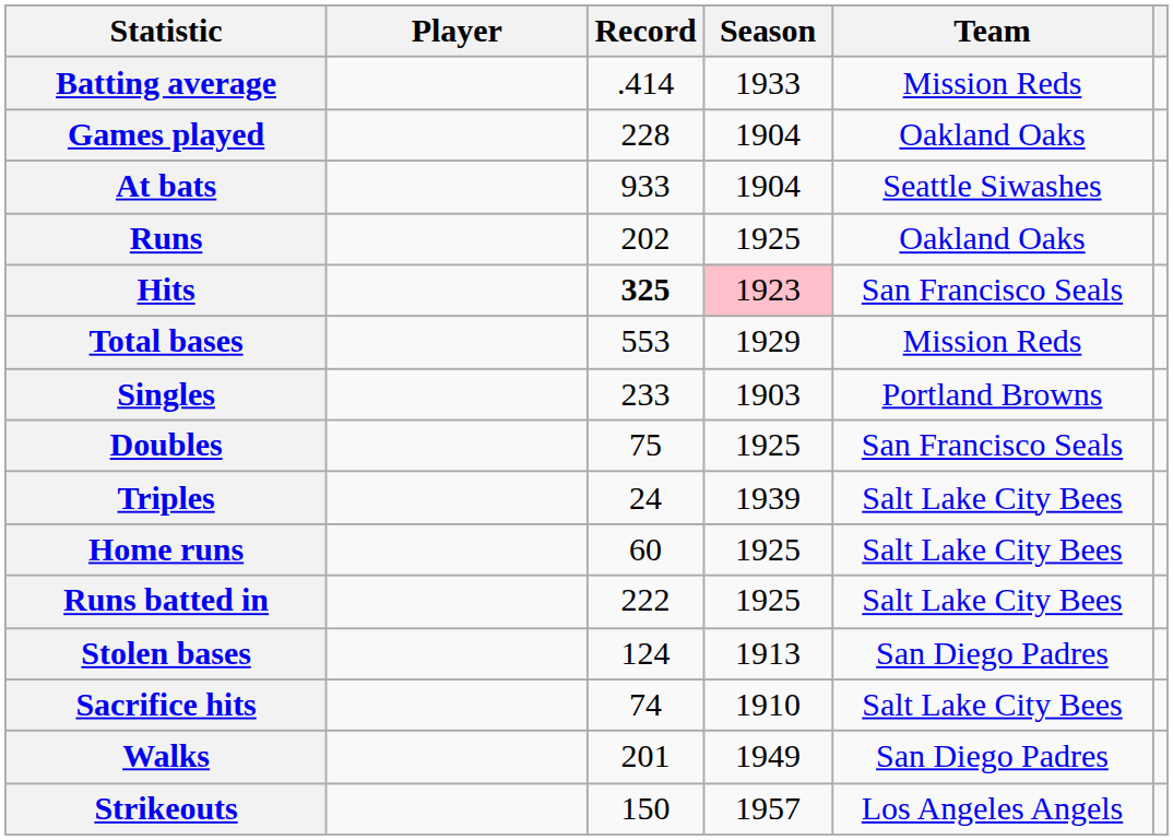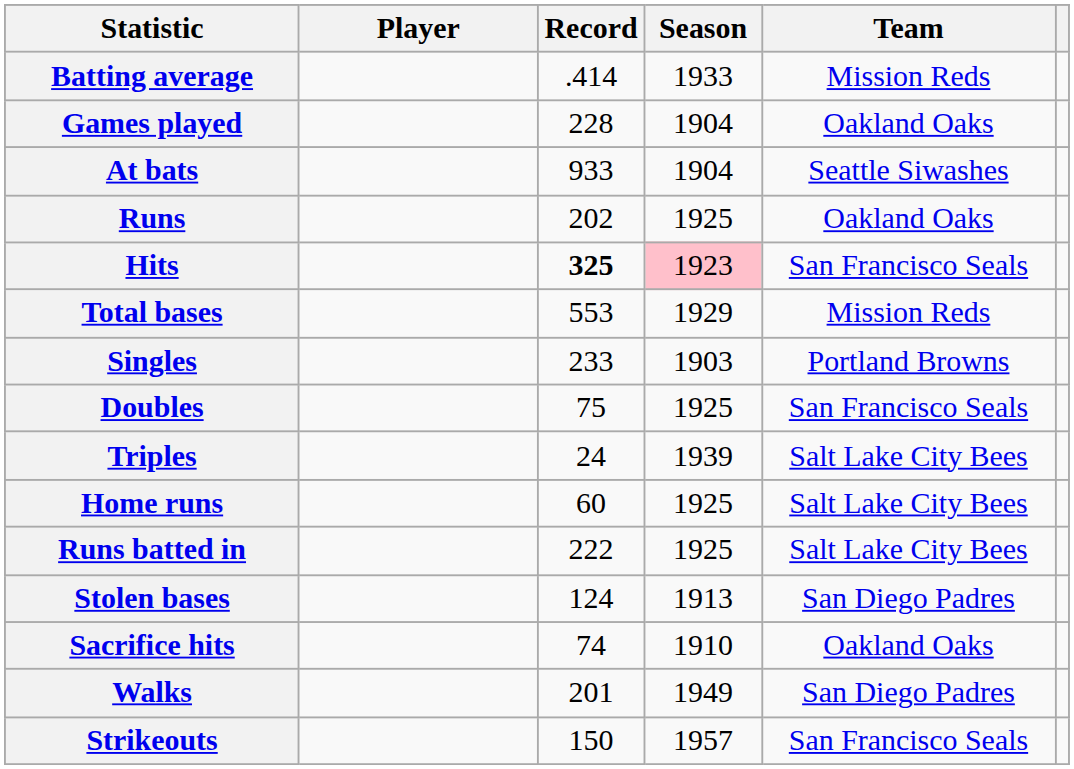Sacrifice hits | Team: Salt Lake City Bees -> Oakland Oaks
Strikeouts | Team: Los Angeles Angels -> San Francisco Seals
